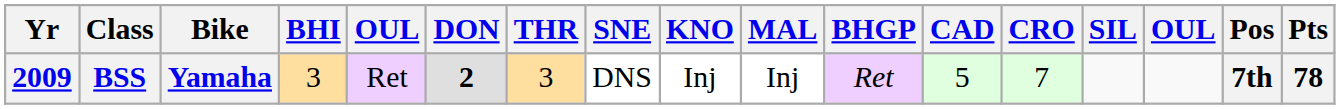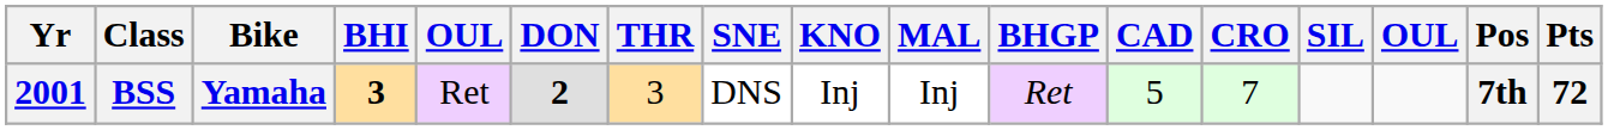BSS | Yr: 2009 -> 2001
BSS | BHI: normal -> bold
BSS | Pts: 78 -> 72
